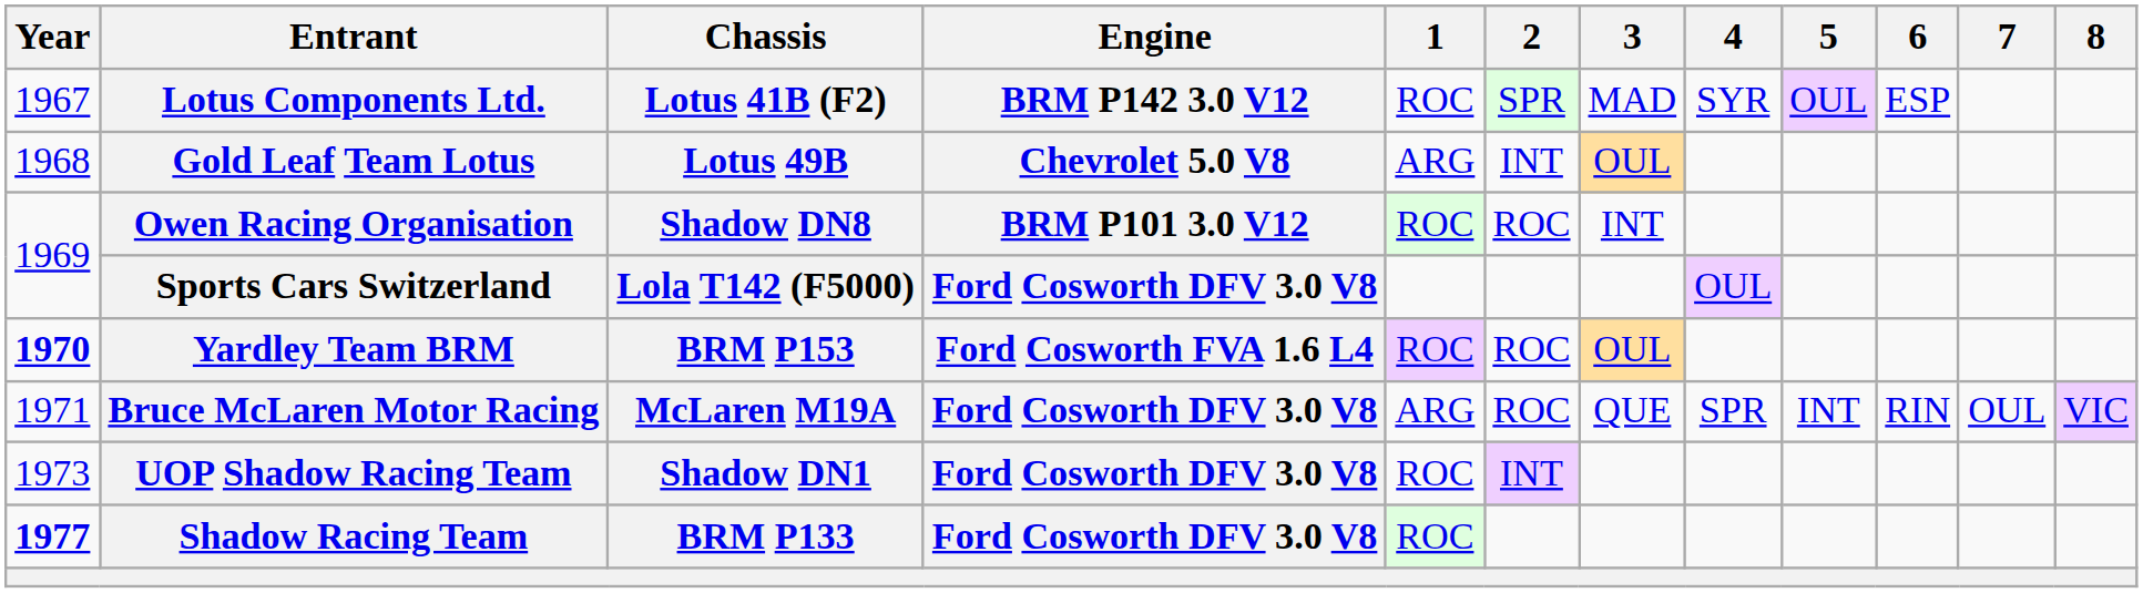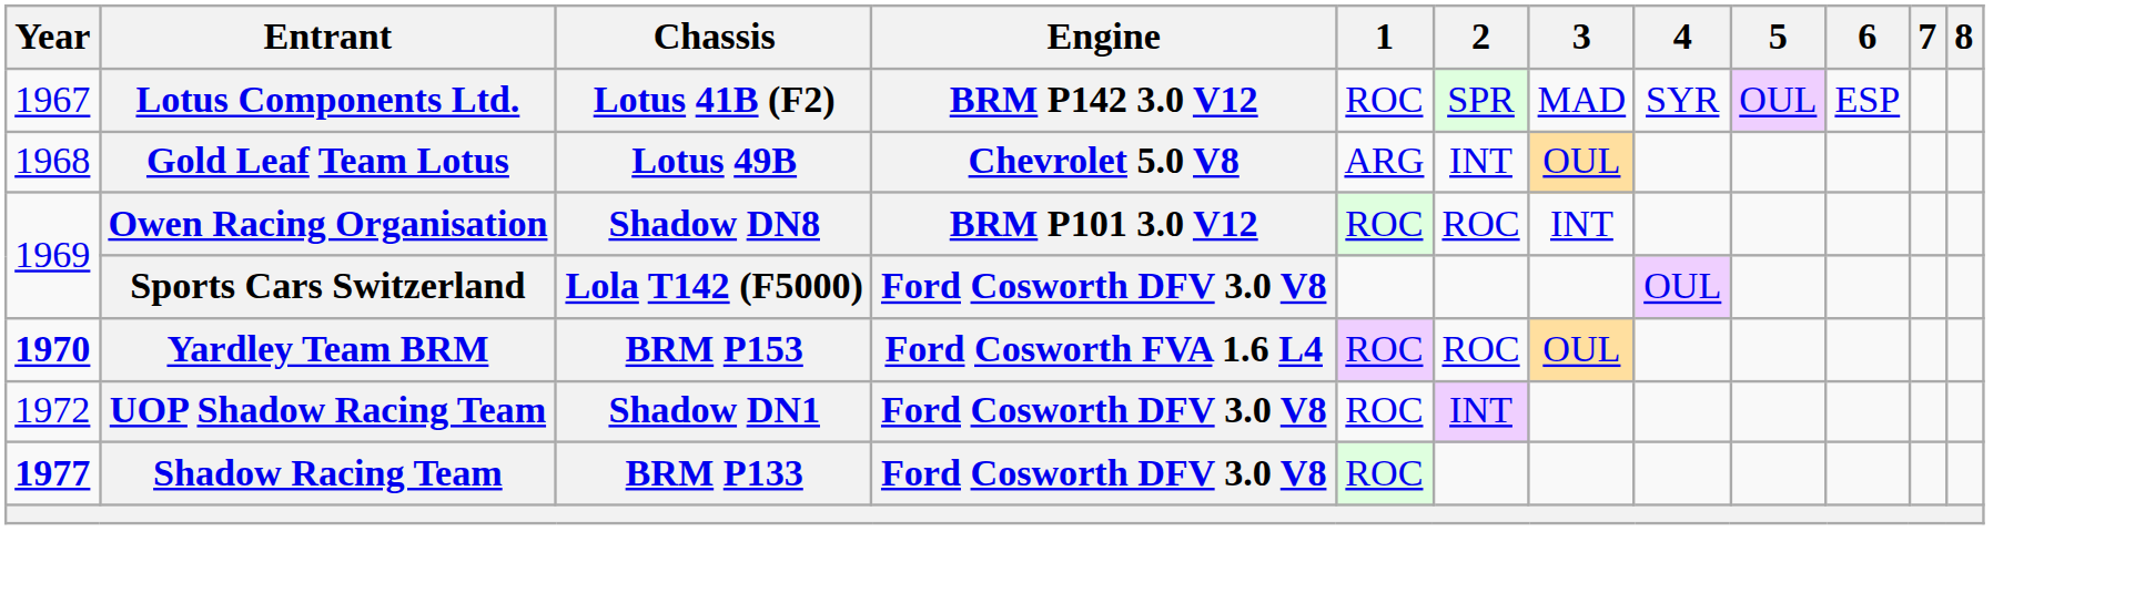- row: 1971 | Bruce McLaren Motor Racing | McLaren M19A | Ford Cosworth DFV 3.0 V8 | ARG | ROC | QUE | SPR | INT | RIN | OUL | VIC
UOP Shadow Racing Team | Year: 1973 -> 1972
